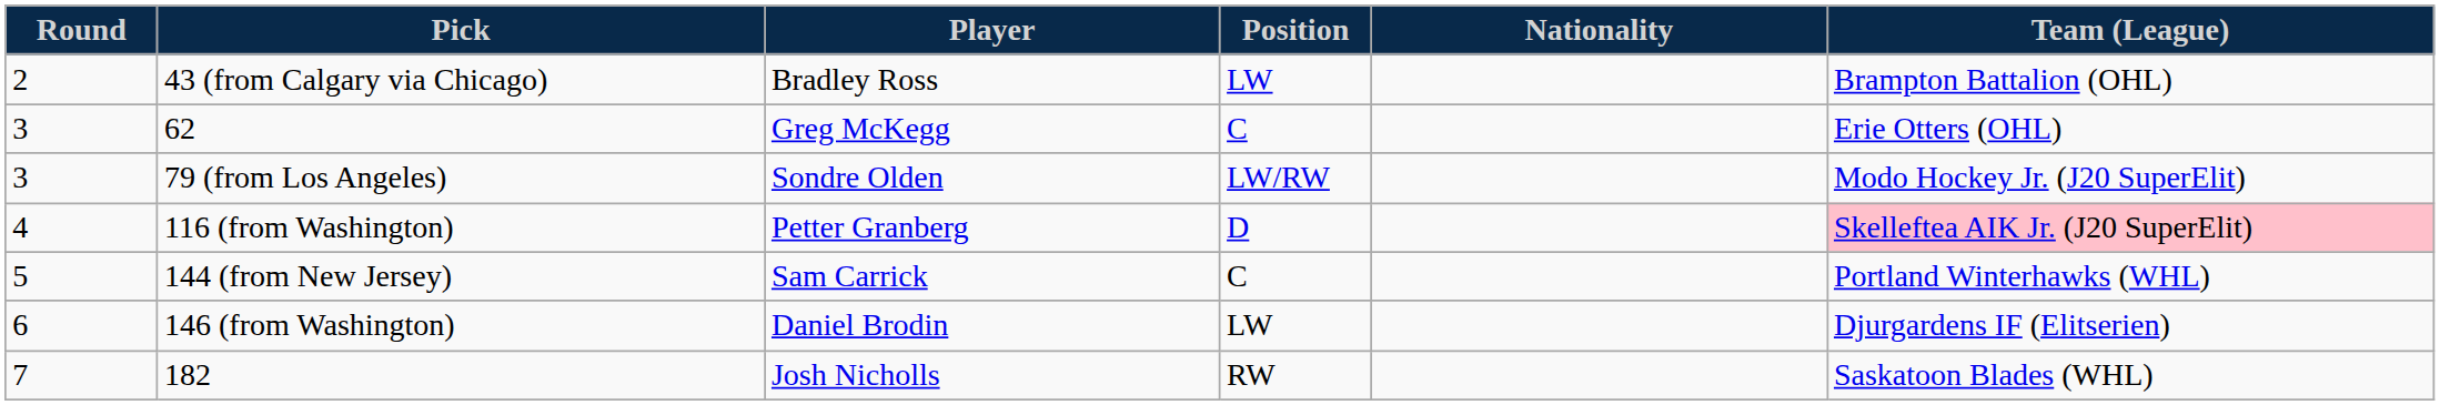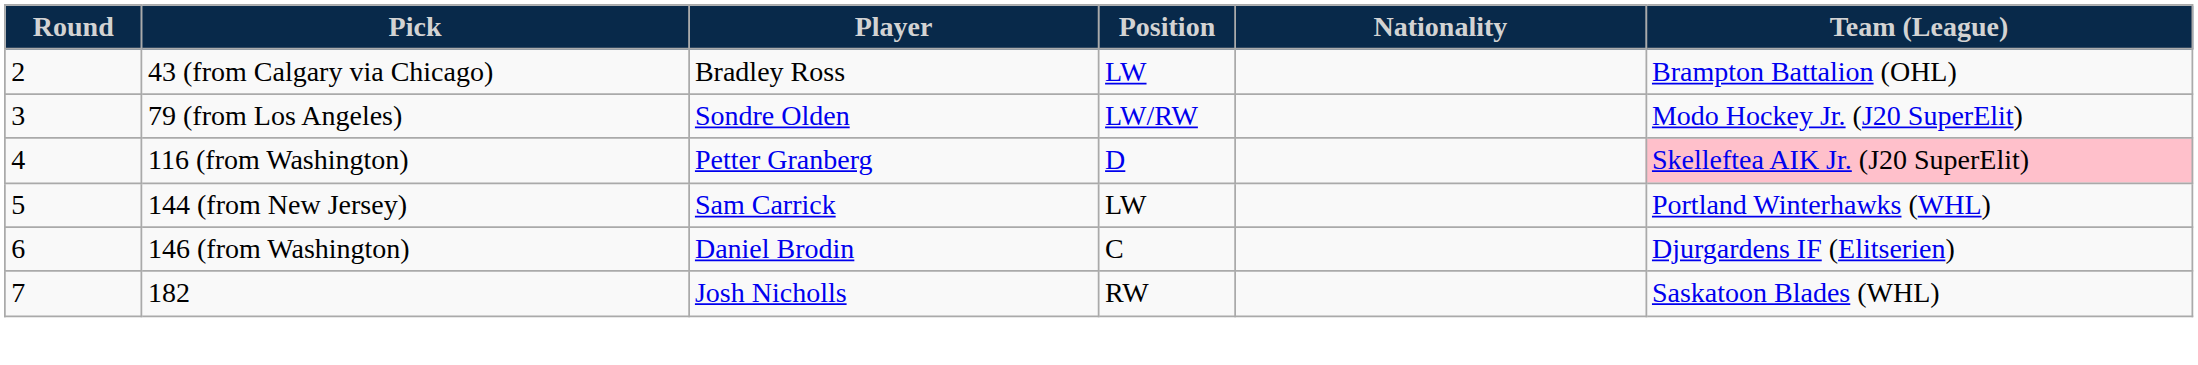- row: 3 | 62 | Greg McKegg | C | Erie Otters (OHL)
144 (from New Jersey) | Position: C -> LW
146 (from Washington) | Position: LW -> C
